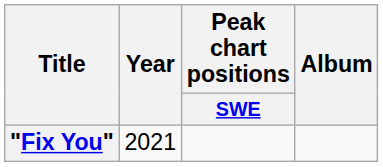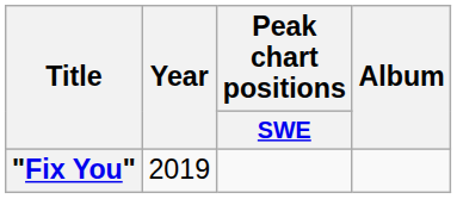"Fix You" | Year: 2021 -> 2019
